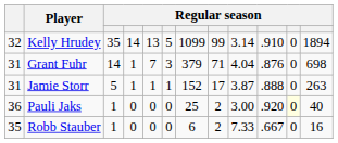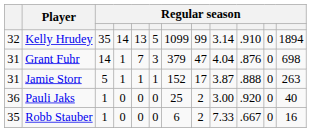Grant Fuhr | column 8: 71 -> 47
Pauli Jaks | column 11: lightyellow background -> no background
